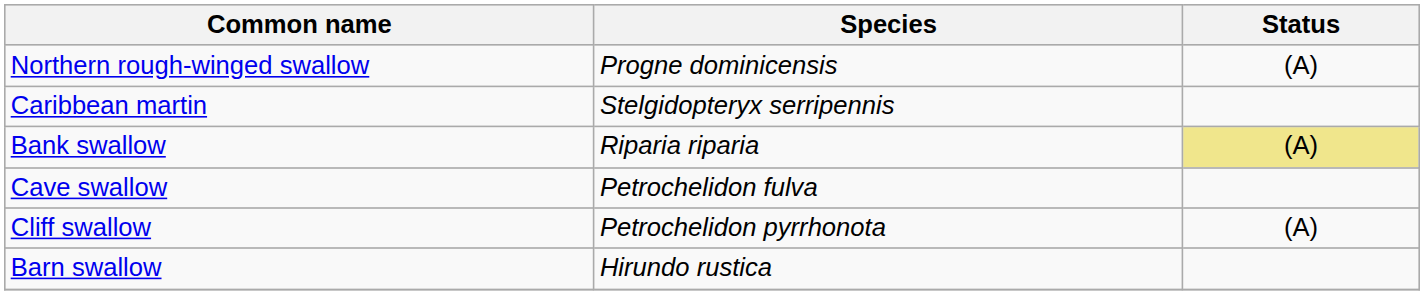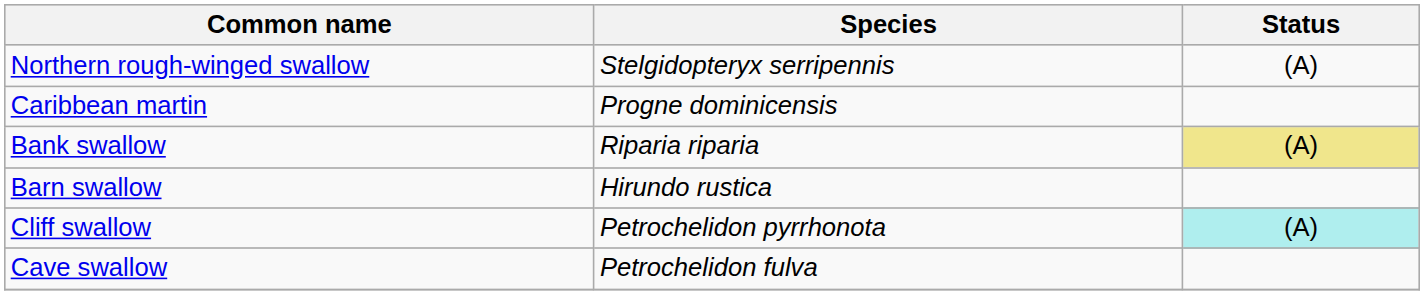Northern rough-winged swallow | Species: Progne dominicensis -> Stelgidopteryx serripennis
Caribbean martin | Species: Stelgidopteryx serripennis -> Progne dominicensis
rows swapped: Barn swallow <-> Cave swallow
Cliff swallow | Status: no background -> paleturquoise background
